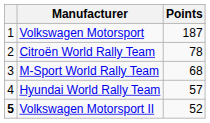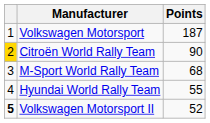Citroën World Rally Team | column 1: no background -> gold background
Citroën World Rally Team | Points: 78 -> 90
Hyundai World Rally Team | Points: 57 -> 55
